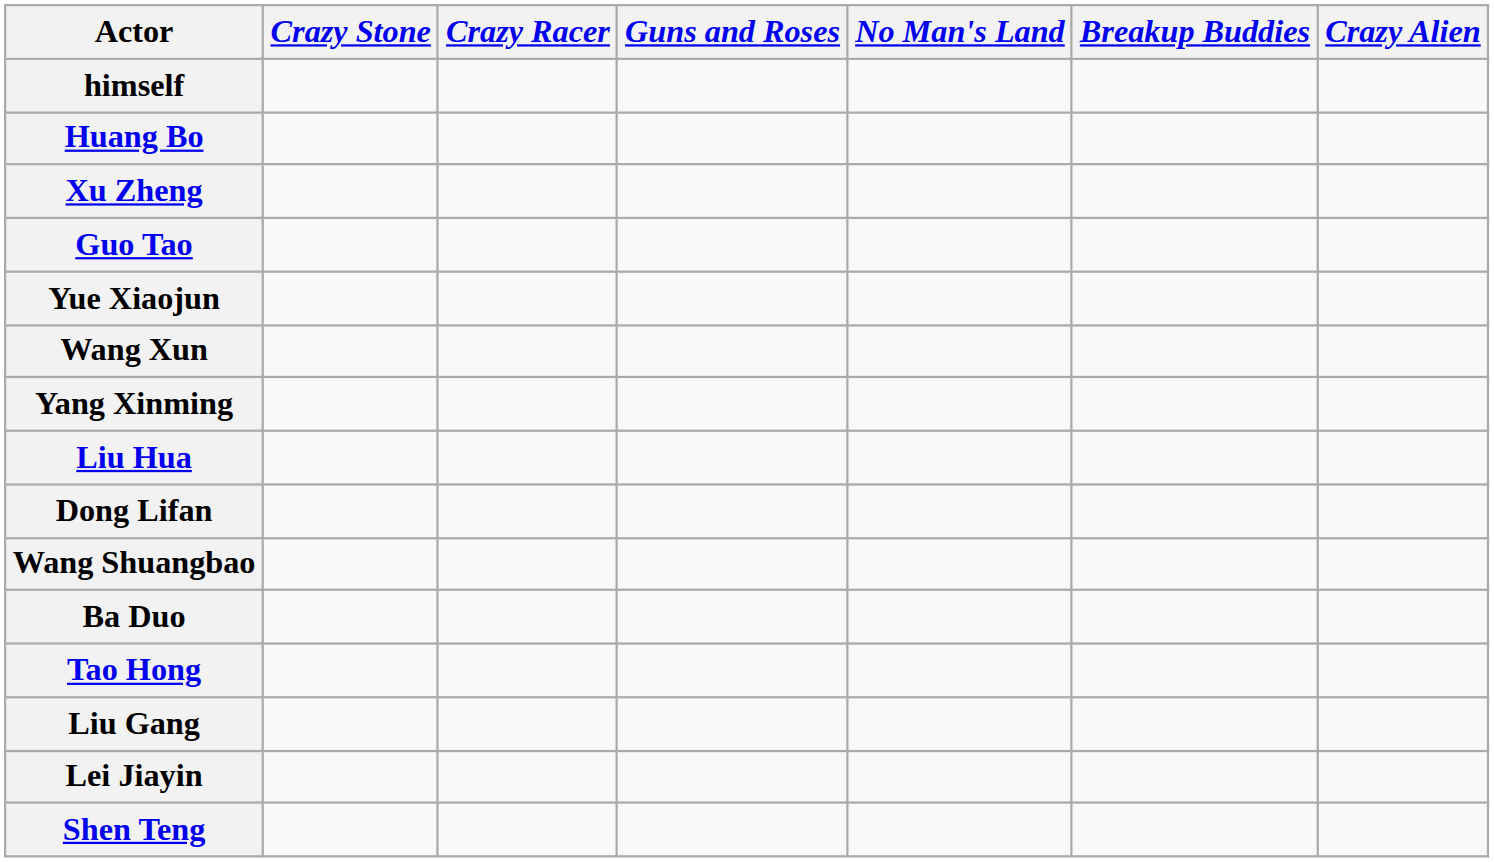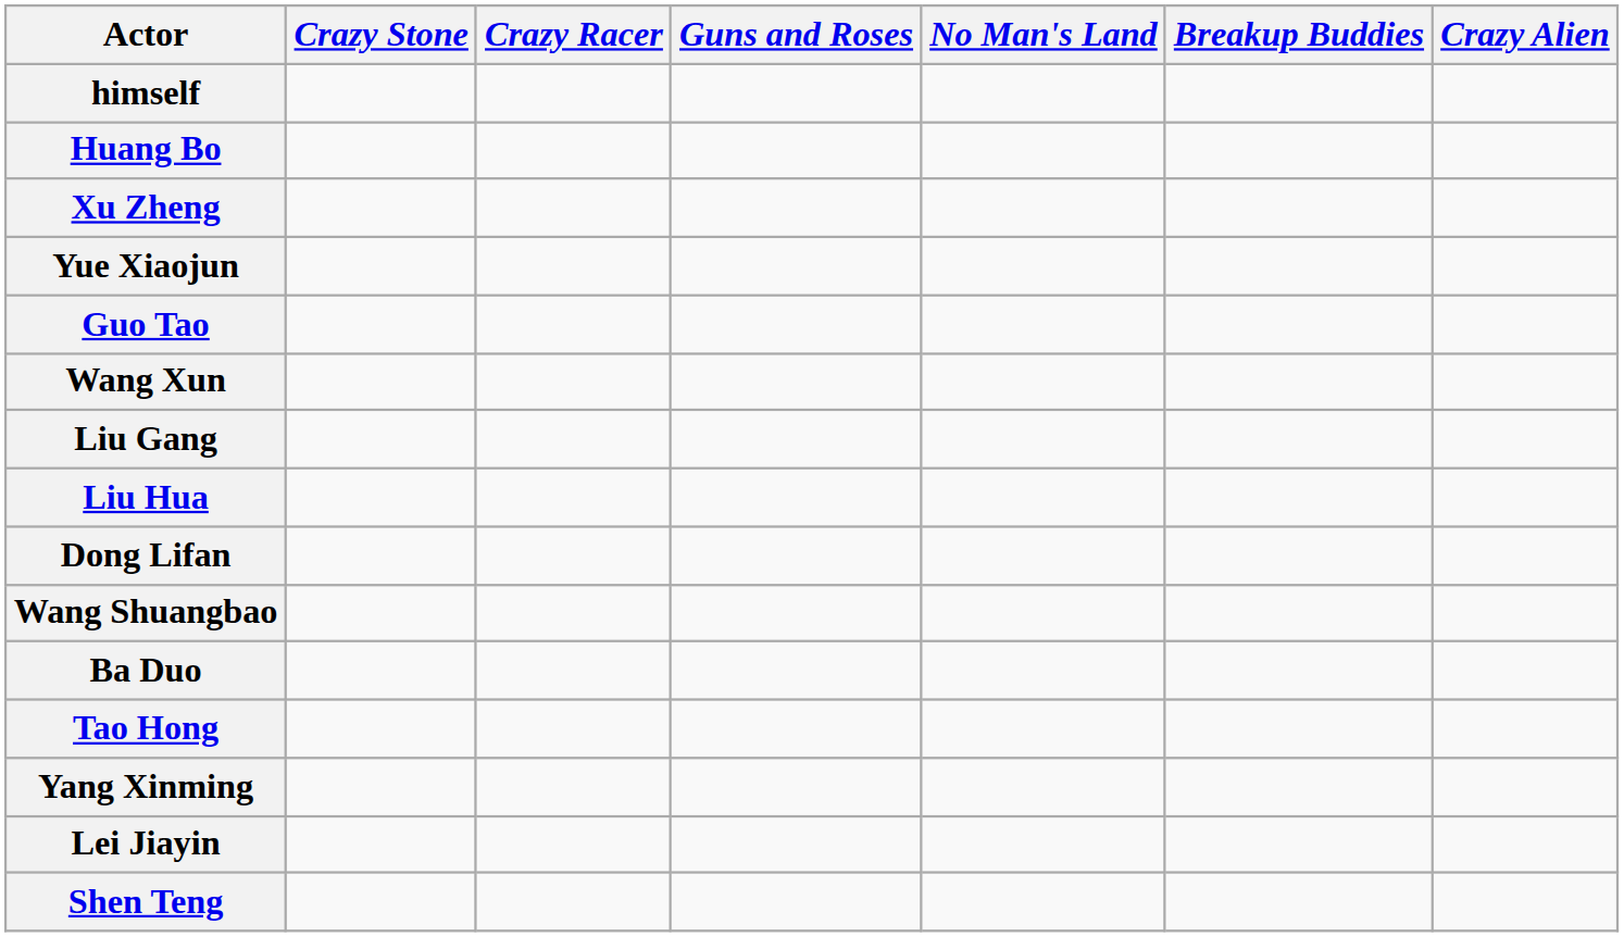rows swapped: Guo Tao <-> Yue Xiaojun
rows swapped: Liu Gang <-> Yang Xinming
